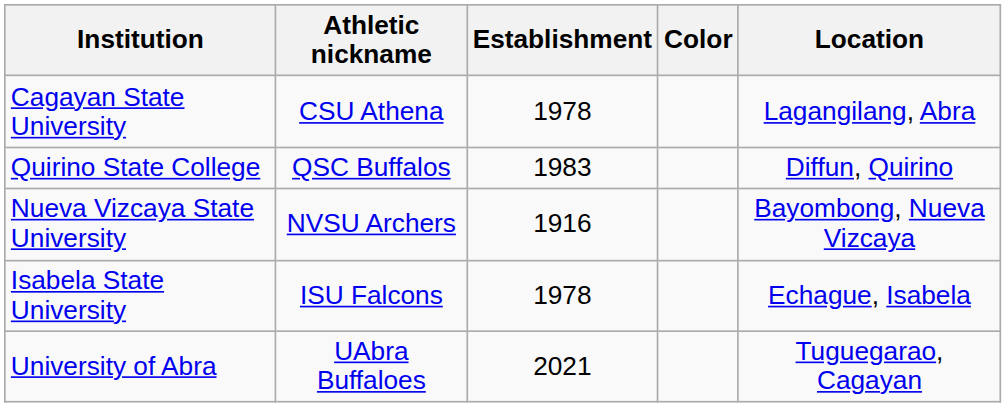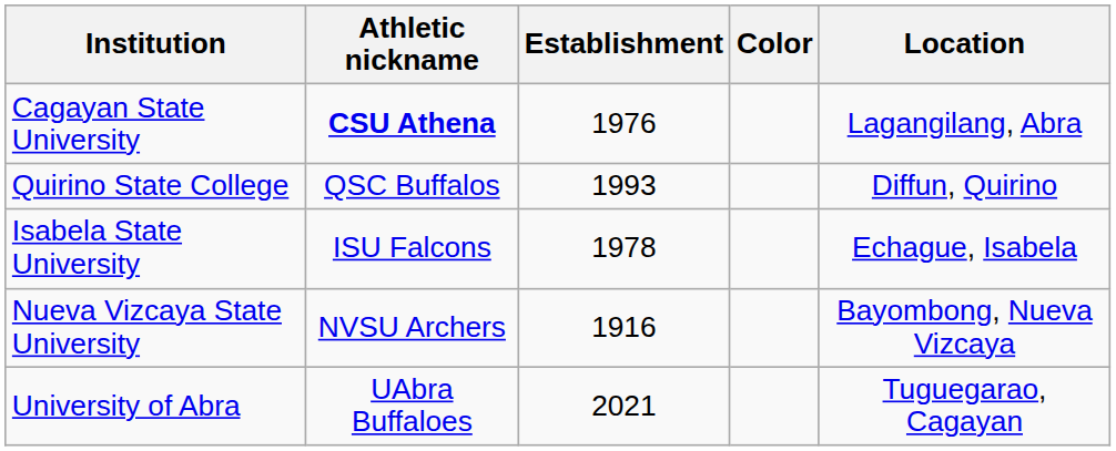Cagayan State University | Athletic nickname: normal -> bold
Cagayan State University | Establishment: 1978 -> 1976
Quirino State College | Establishment: 1983 -> 1993
rows swapped: Nueva Vizcaya State University <-> Isabela State University
